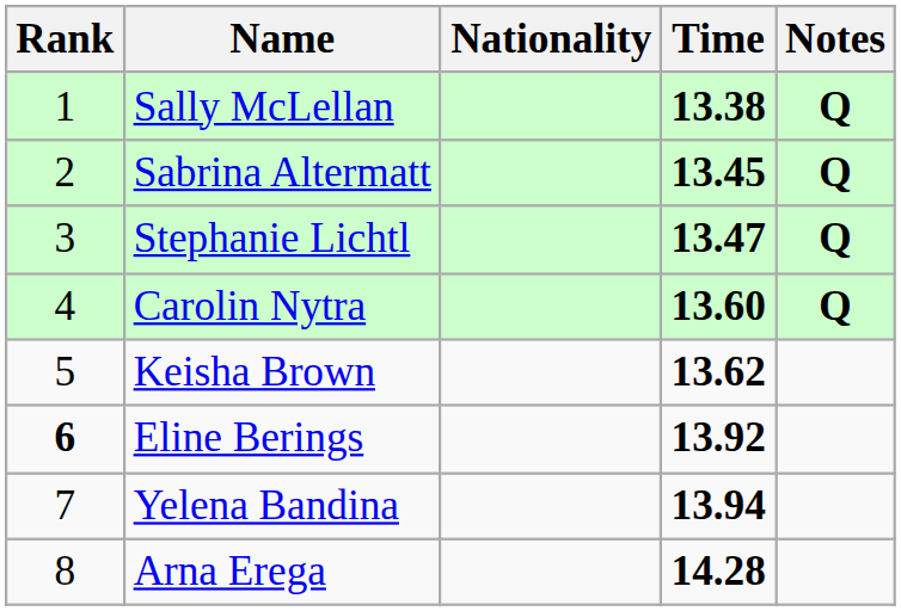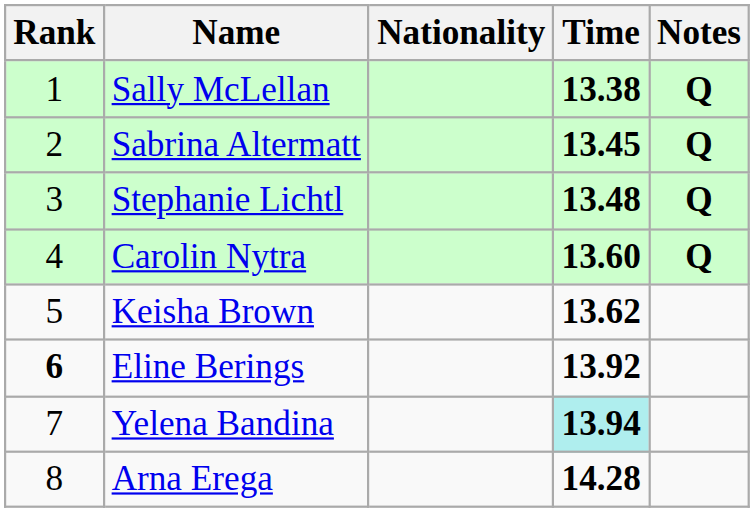Stephanie Lichtl | Time: 13.47 -> 13.48
Yelena Bandina | Time: no background -> paleturquoise background
